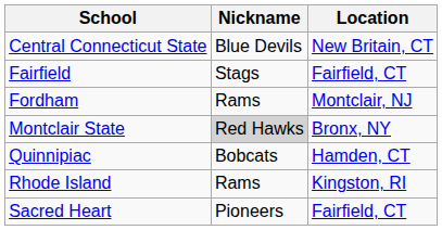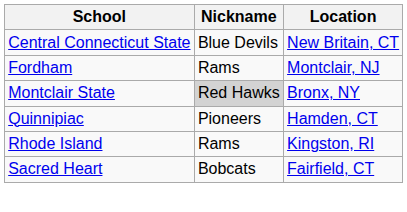- row: Fairfield | Stags | Fairfield, CT
Quinnipiac | Nickname: Bobcats -> Pioneers
Sacred Heart | Nickname: Pioneers -> Bobcats
